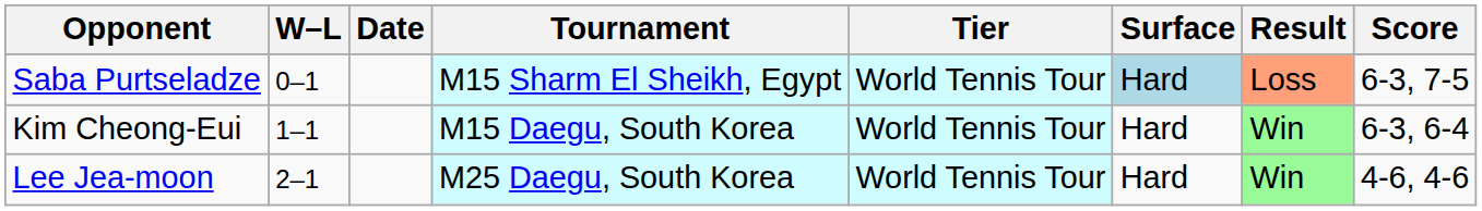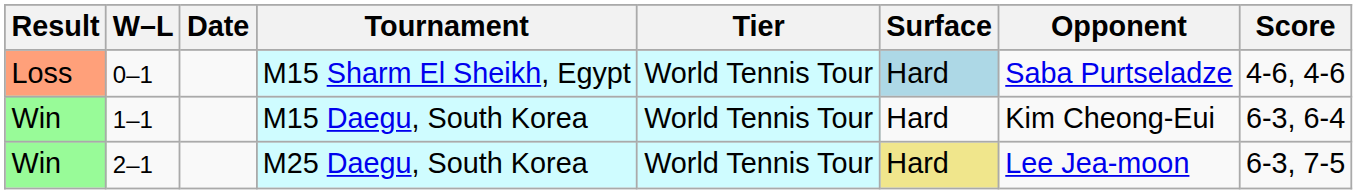columns swapped: Result <-> Opponent
M15 Sharm El Sheikh, Egypt | Score: 6-3, 7-5 -> 4-6, 4-6
M25 Daegu, South Korea | Surface: no background -> khaki background
M25 Daegu, South Korea | Score: 4-6, 4-6 -> 6-3, 7-5
